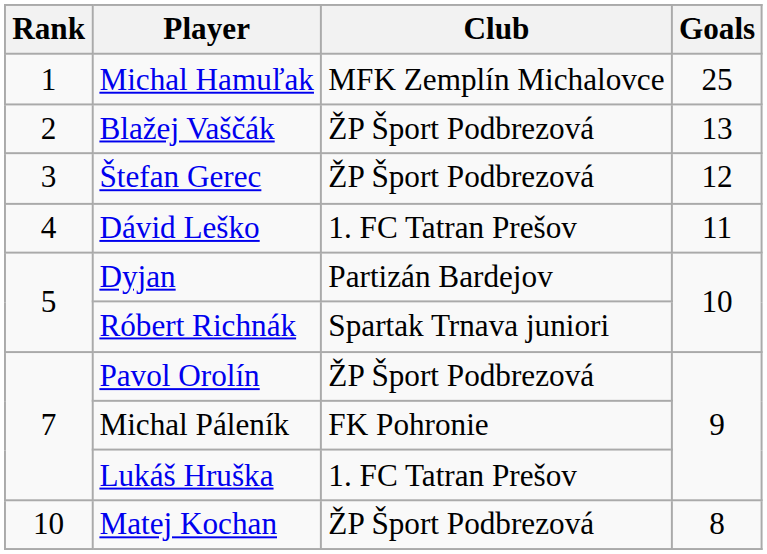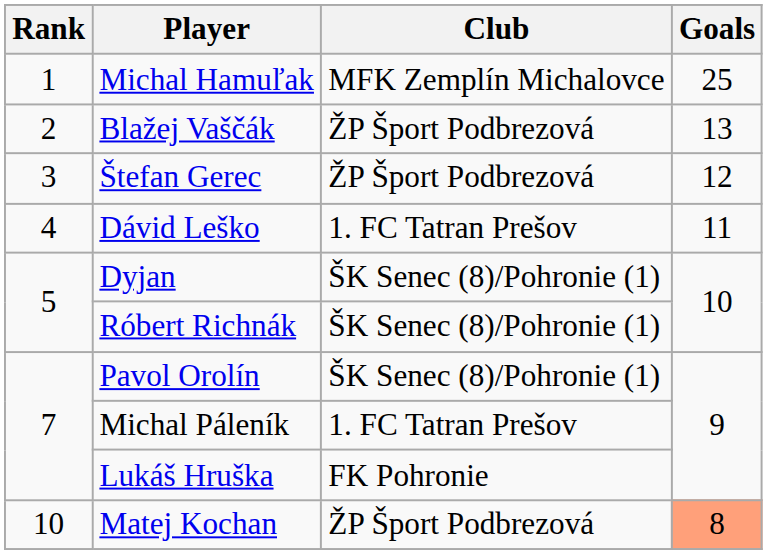Dyjan | Club: Partizán Bardejov -> ŠK Senec (8)/Pohronie (1)
Róbert Richnák | Club: Spartak Trnava juniori -> ŠK Senec (8)/Pohronie (1)
Pavol Orolín | Club: ŽP Šport Podbrezová -> ŠK Senec (8)/Pohronie (1)
Michal Páleník | Club: FK Pohronie -> 1. FC Tatran Prešov
Lukáš Hruška | Club: 1. FC Tatran Prešov -> FK Pohronie
Matej Kochan | Goals: no background -> lightsalmon background
